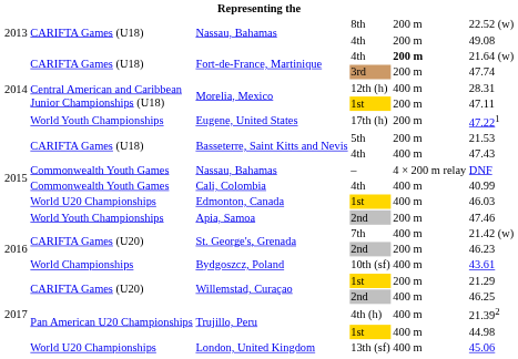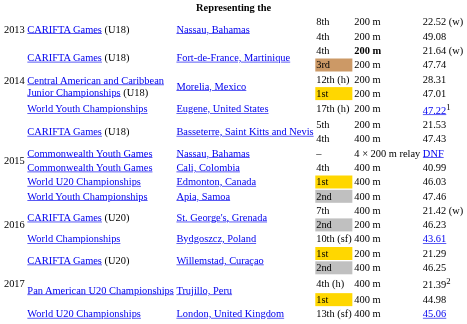Morelia, Mexico / 12th (h) | column 5: 400 m -> 200 m
Morelia, Mexico / 1st | column 6: 47.11 -> 47.01
Apia, Samoa | column 5: 200 m -> 400 m
